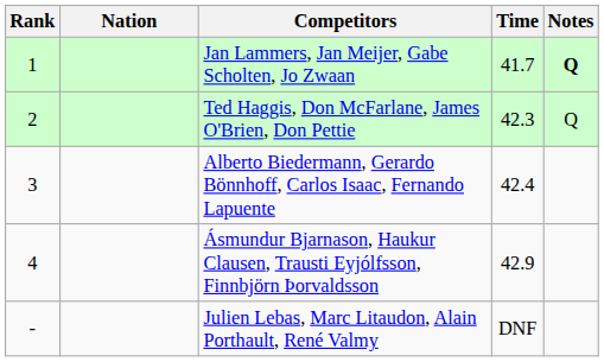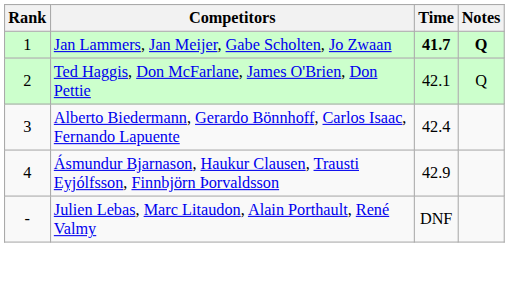- column: Nation
Jan Lammers, Jan Meijer, Gabe Scholten, Jo Zwaan | Time: normal -> bold
Ted Haggis, Don McFarlane, James O'Brien, Don Pettie | Time: 42.3 -> 42.1
